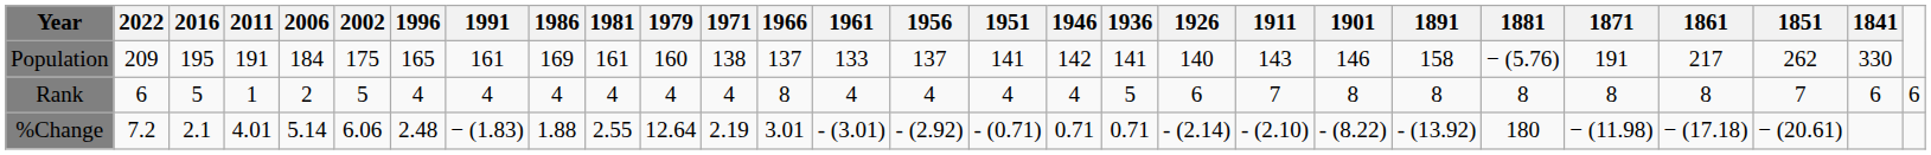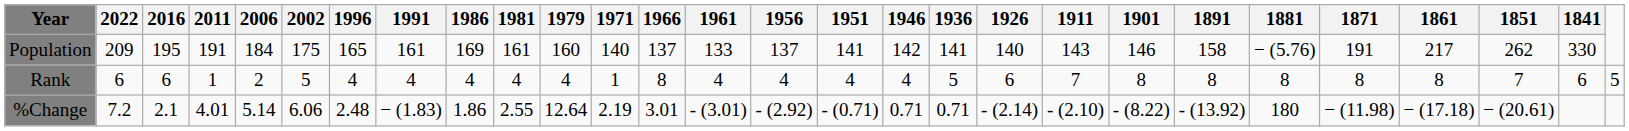Population | 1971: 138 -> 140
Rank | 2016: 5 -> 6
Rank | 1971: 4 -> 1
Rank | column 28: 6 -> 5
%Change | 1986: 1.88 -> 1.86
